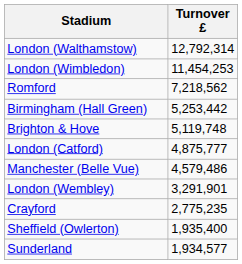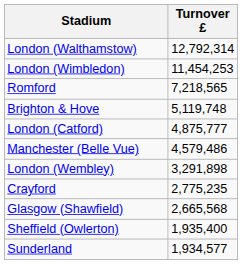Romford | Turnover £: 7,218,562 -> 7,218,565
- row: Birmingham (Hall Green) | 5,253,442
London (Wembley) | Turnover £: 3,291,901 -> 3,291,898
+ row: Glasgow (Shawfield) | 2,665,568
